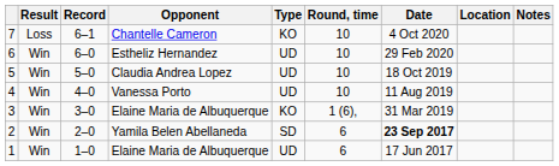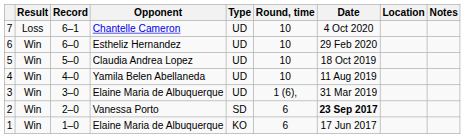7 | Type: KO -> UD
4 | Opponent: Vanessa Porto -> Yamila Belen Abellaneda
3 | Type: KO -> UD
2 | Opponent: Yamila Belen Abellaneda -> Vanessa Porto
1 | Type: UD -> KO
